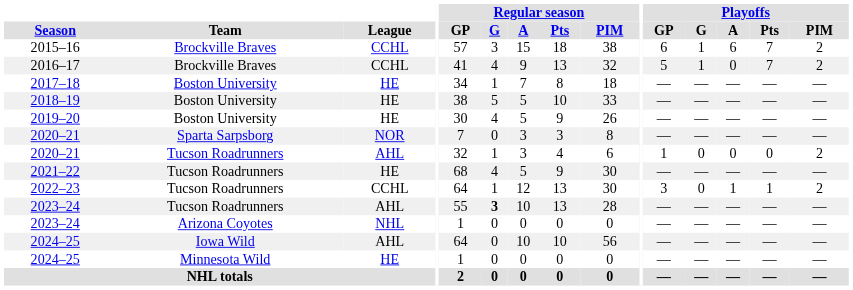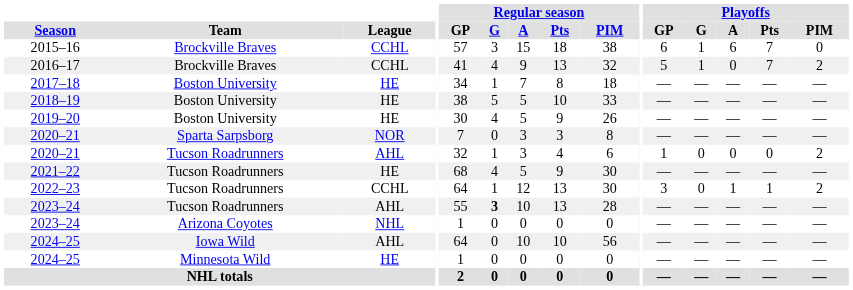2015–16 | Playoffs / PIM: 2 -> 0
